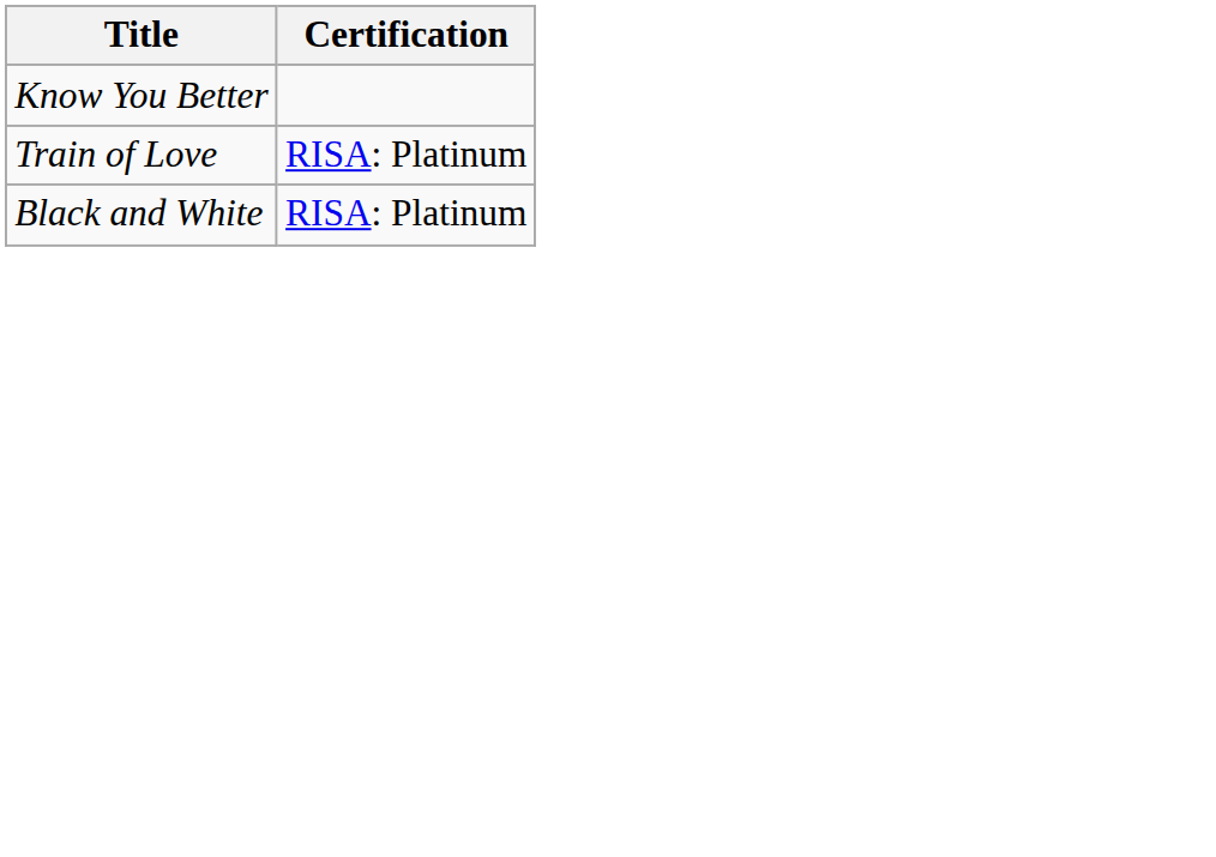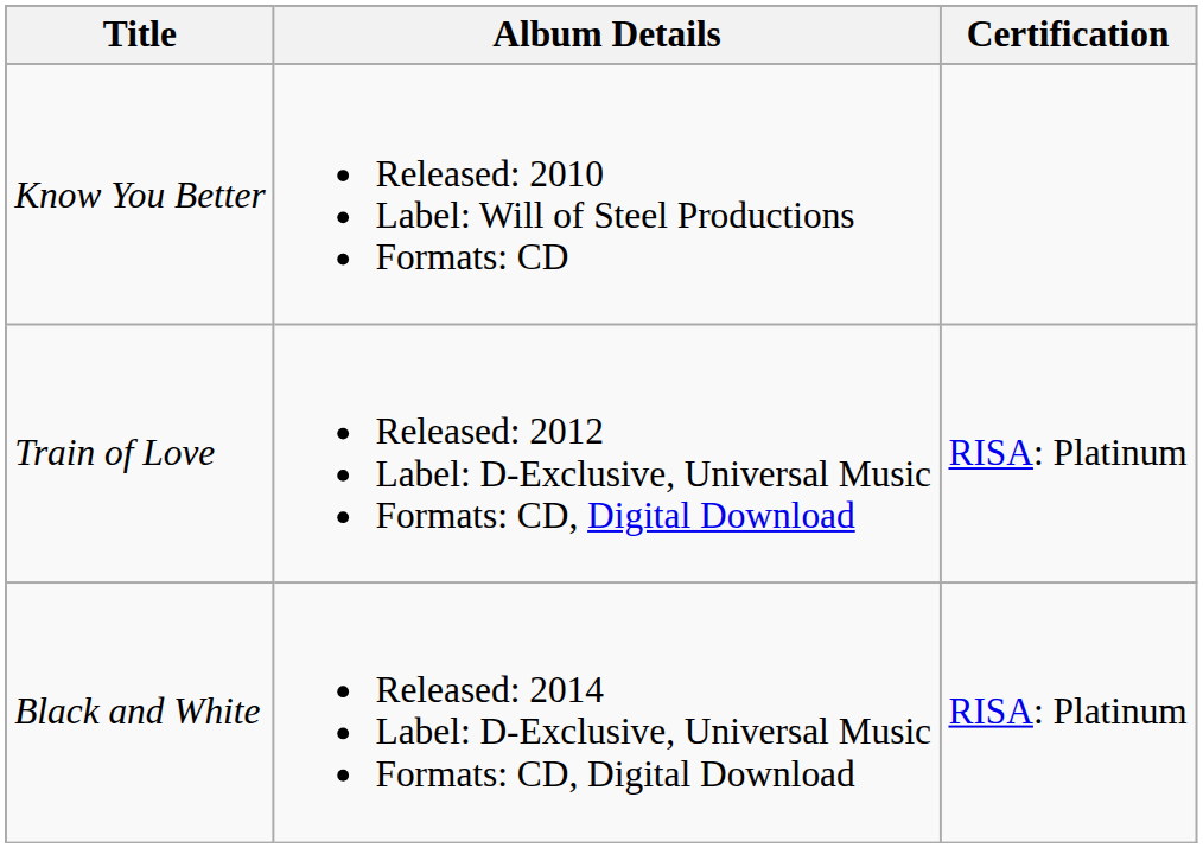+ column: Album Details | Released: 2010 Label: Will of Steel Productions Formats: CD | Released: 2012 Label: D-Exclusive, Universal Music Formats: CD, Digital Download | Released: 2014 Label: D-Exclusive, Universal Music Formats: CD, Digital Download
